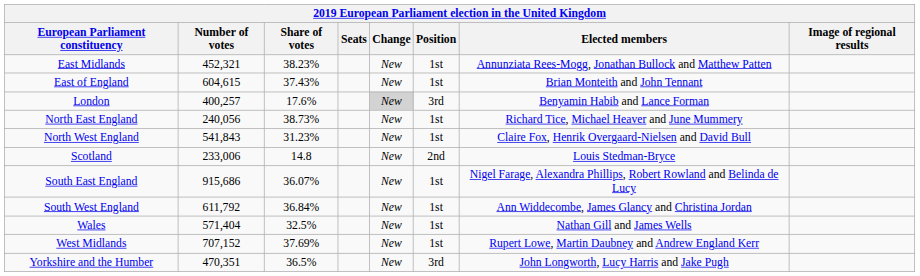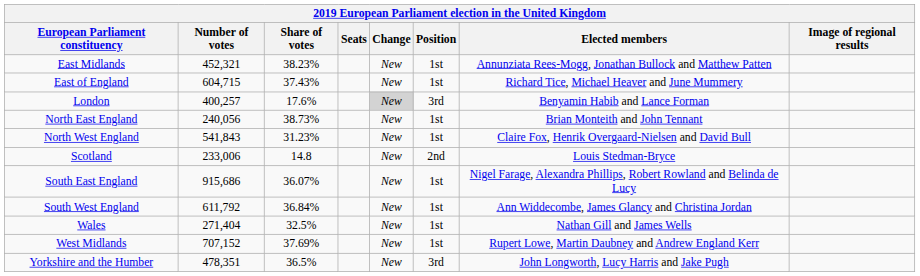East of England | Number of votes: 604,615 -> 604,715
East of England | Elected members: Brian Monteith and John Tennant -> Richard Tice, Michael Heaver and June Mummery
North East England | Elected members: Richard Tice, Michael Heaver and June Mummery -> Brian Monteith and John Tennant
Wales | Number of votes: 571,404 -> 271,404
Yorkshire and the Humber | Number of votes: 470,351 -> 478,351
